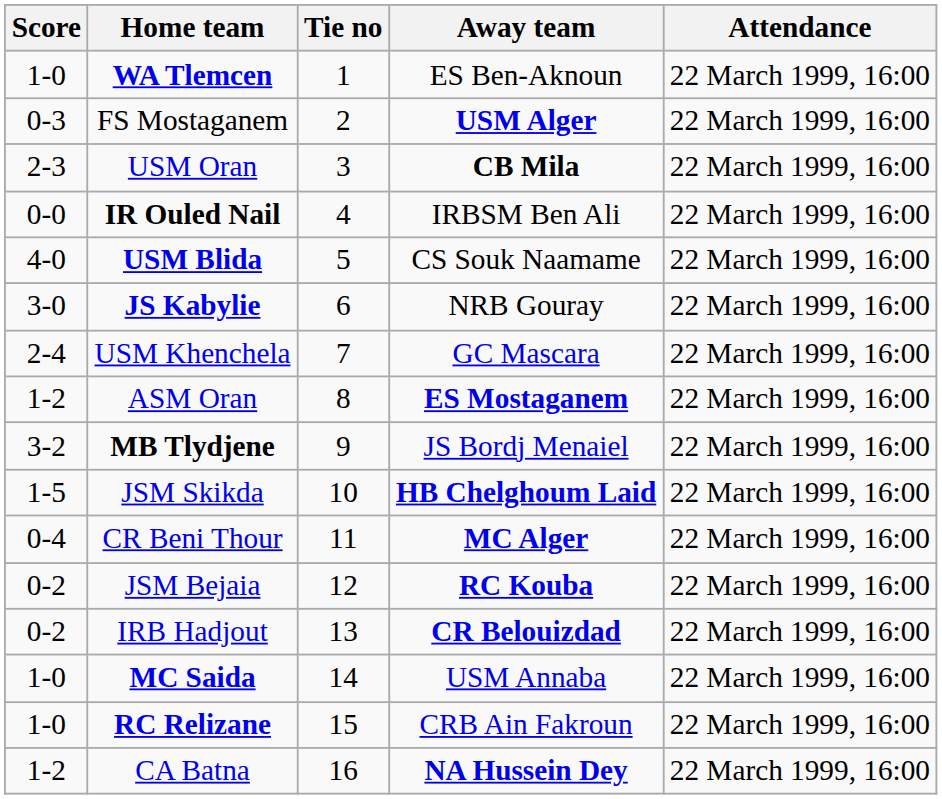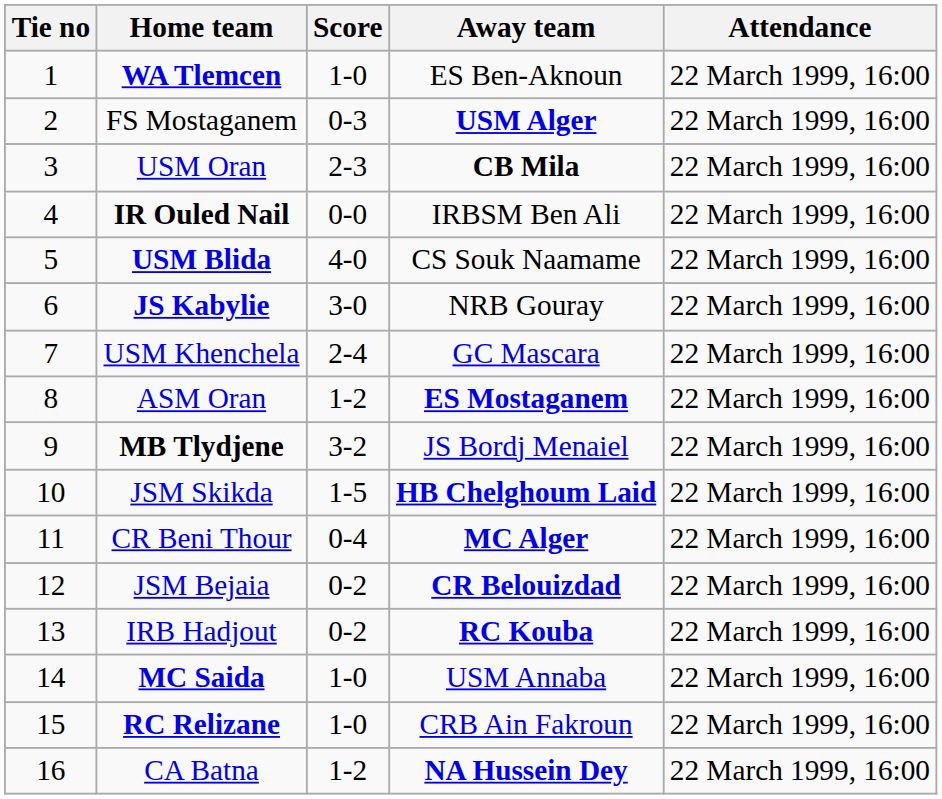columns swapped: Tie no <-> Score
JSM Bejaia | Away team: RC Kouba -> CR Belouizdad
IRB Hadjout | Away team: CR Belouizdad -> RC Kouba
